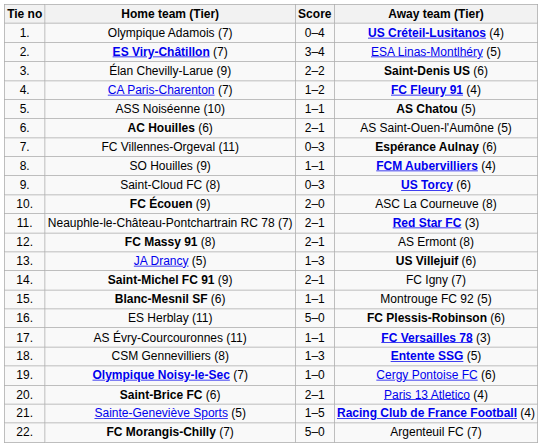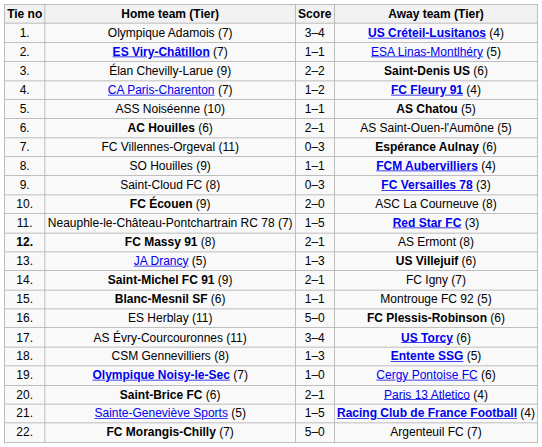Olympique Adamois (7) | Score: 0–4 -> 3–4
ES Viry-Châtillon (7) | Score: 3–4 -> 1–1
Saint-Cloud FC (8) | Away team (Tier): US Torcy (6) -> FC Versailles 78 (3)
Neauphle-le-Château-Pontchartrain RC 78 (7) | Score: 2–1 -> 1–5
FC Massy 91 (8) | Tie no: normal -> bold
AS Évry-Courcouronnes (11) | Score: 1–1 -> 3–4
AS Évry-Courcouronnes (11) | Away team (Tier): FC Versailles 78 (3) -> US Torcy (6)
